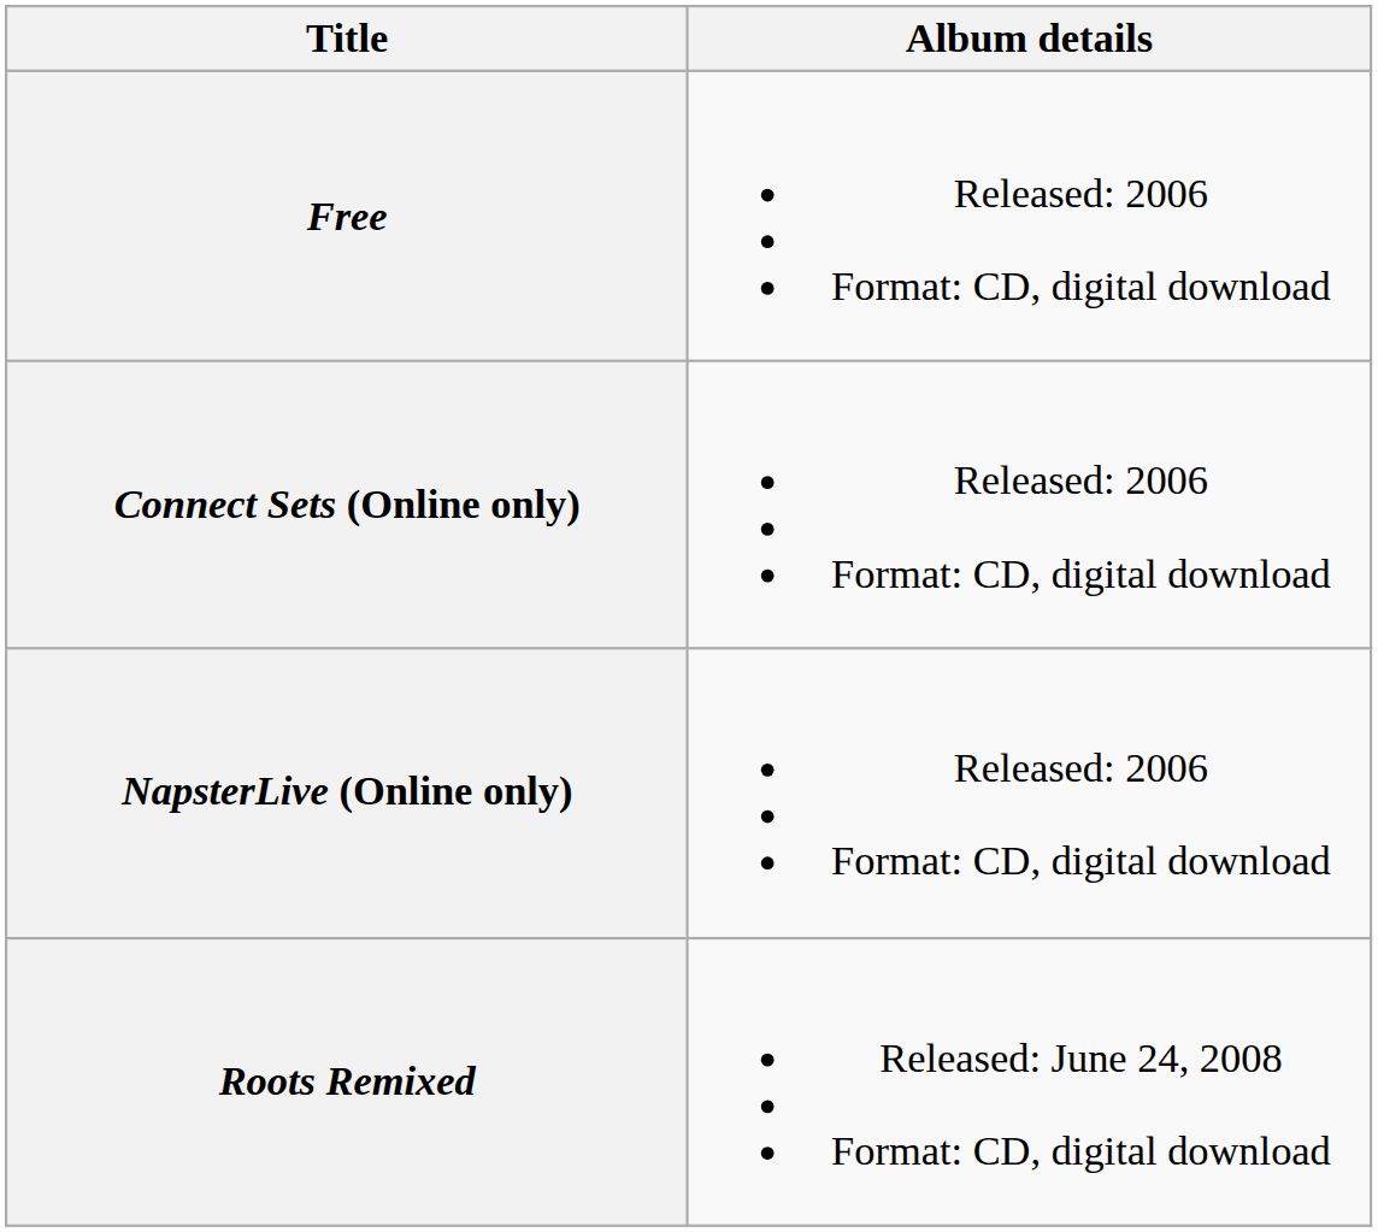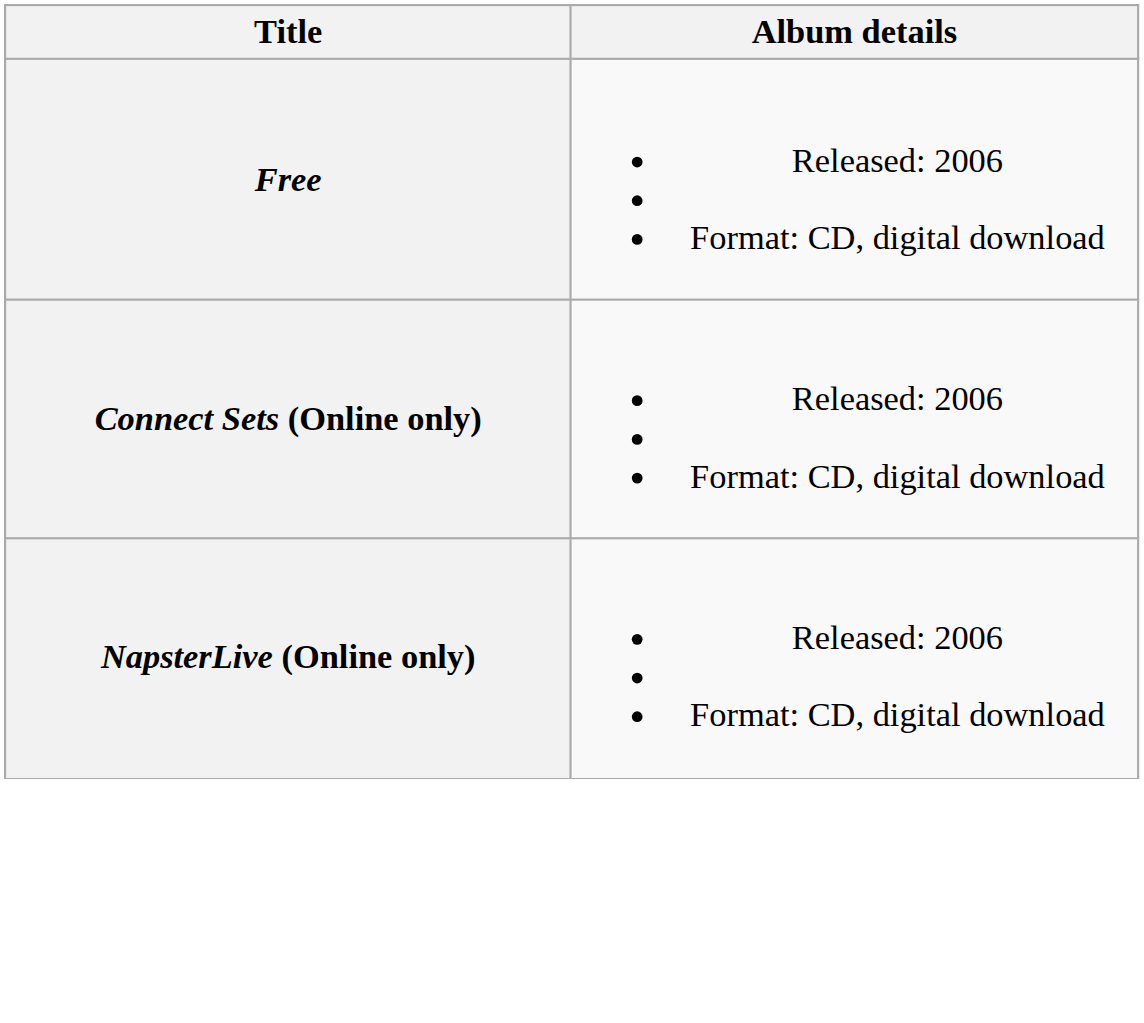- row: Roots Remixed | Released: June 24, 2008 Format: CD, digital download
